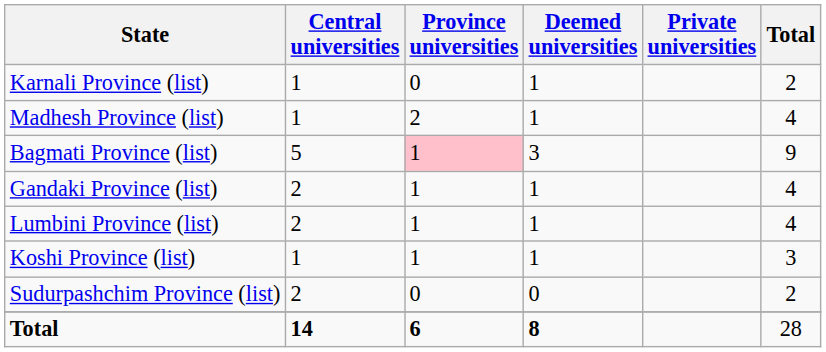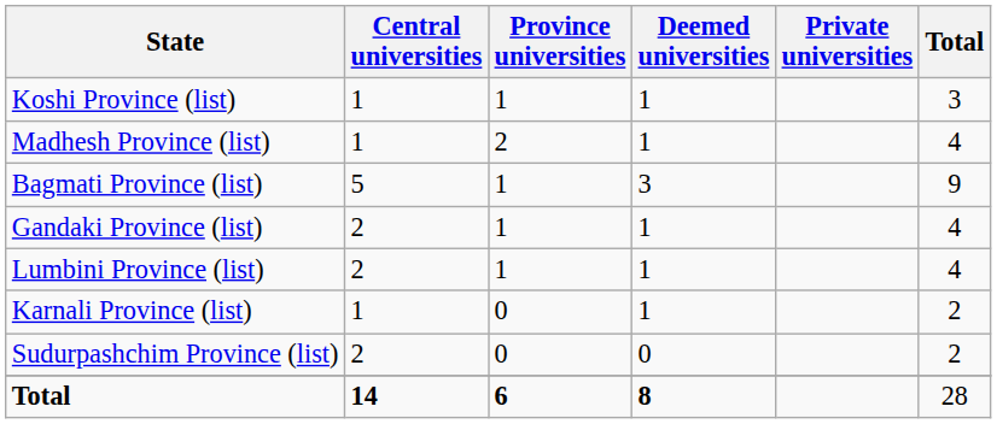rows swapped: Koshi Province (list) <-> Karnali Province (list)
Bagmati Province (list) | Province universities: pink background -> no background
